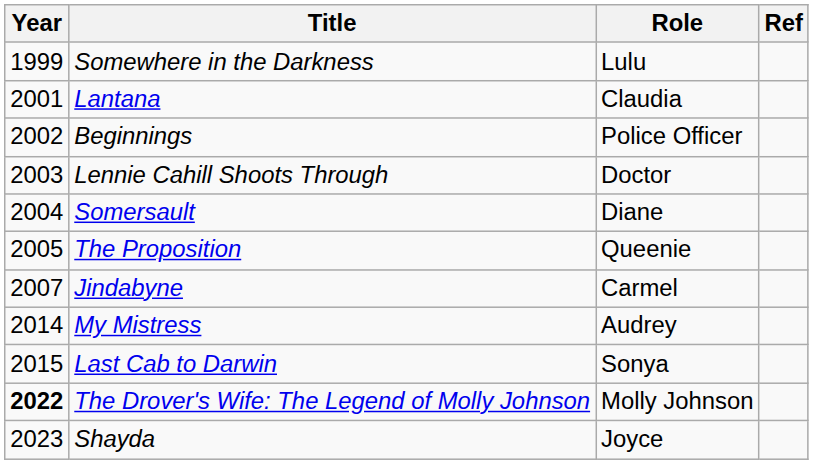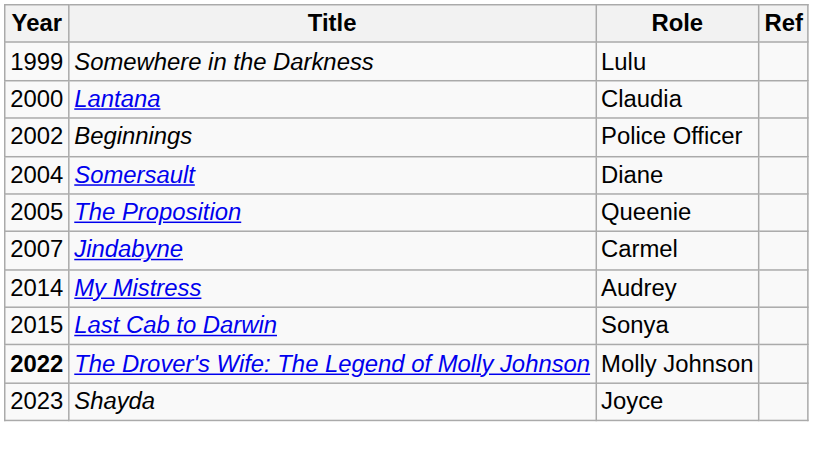Lantana | Year: 2001 -> 2000
- row: 2003 | Lennie Cahill Shoots Through | Doctor
